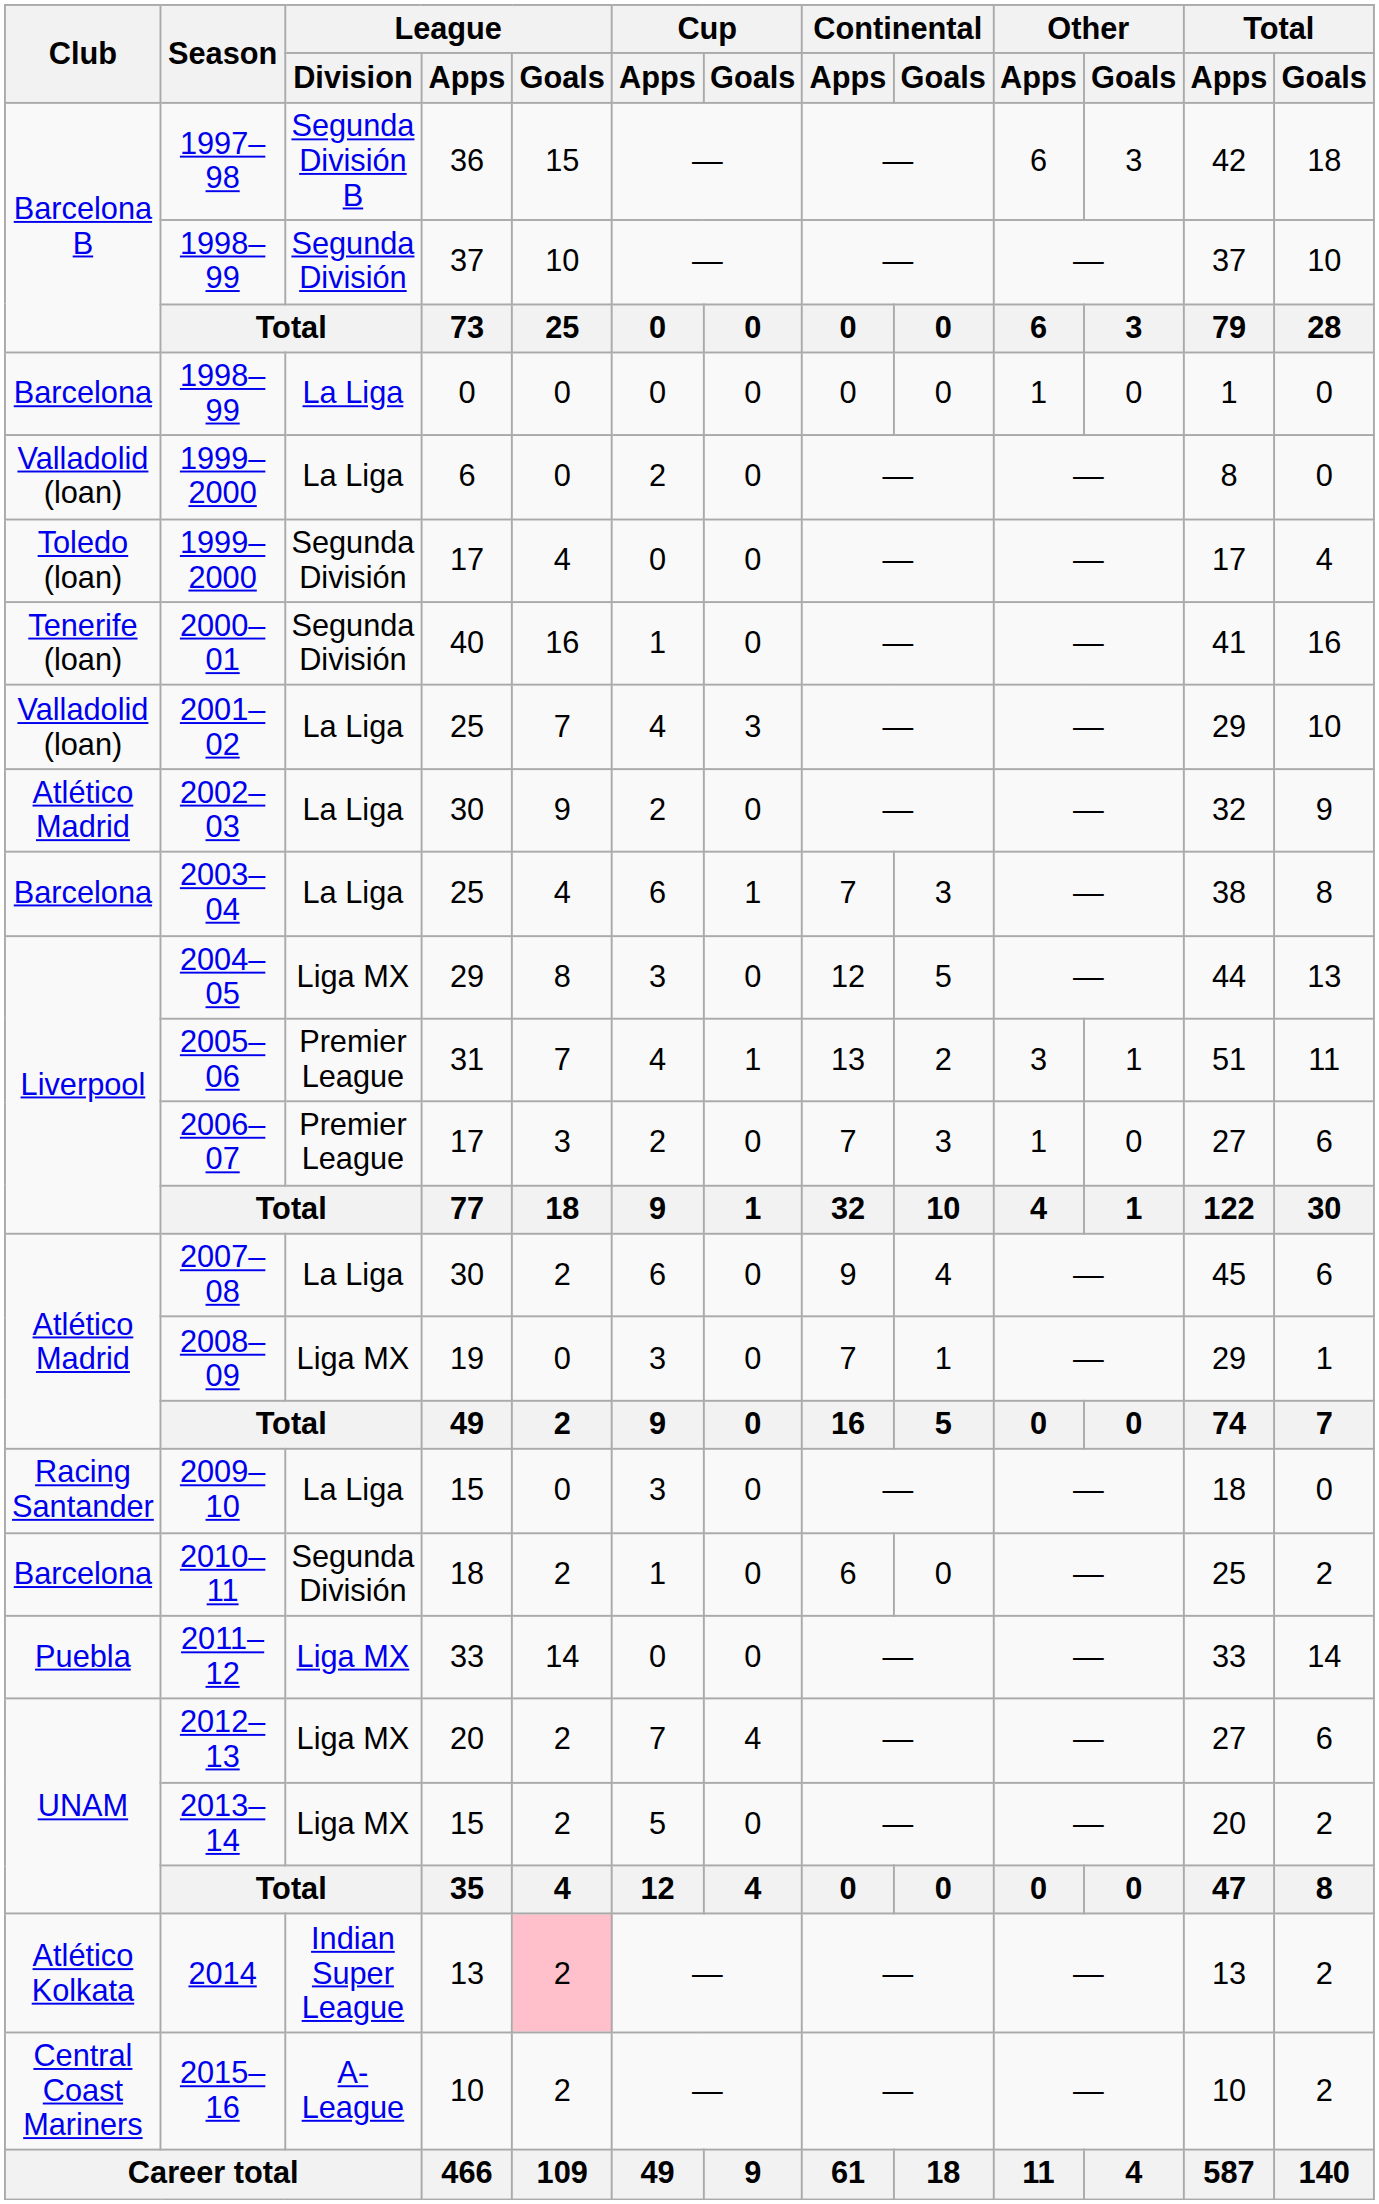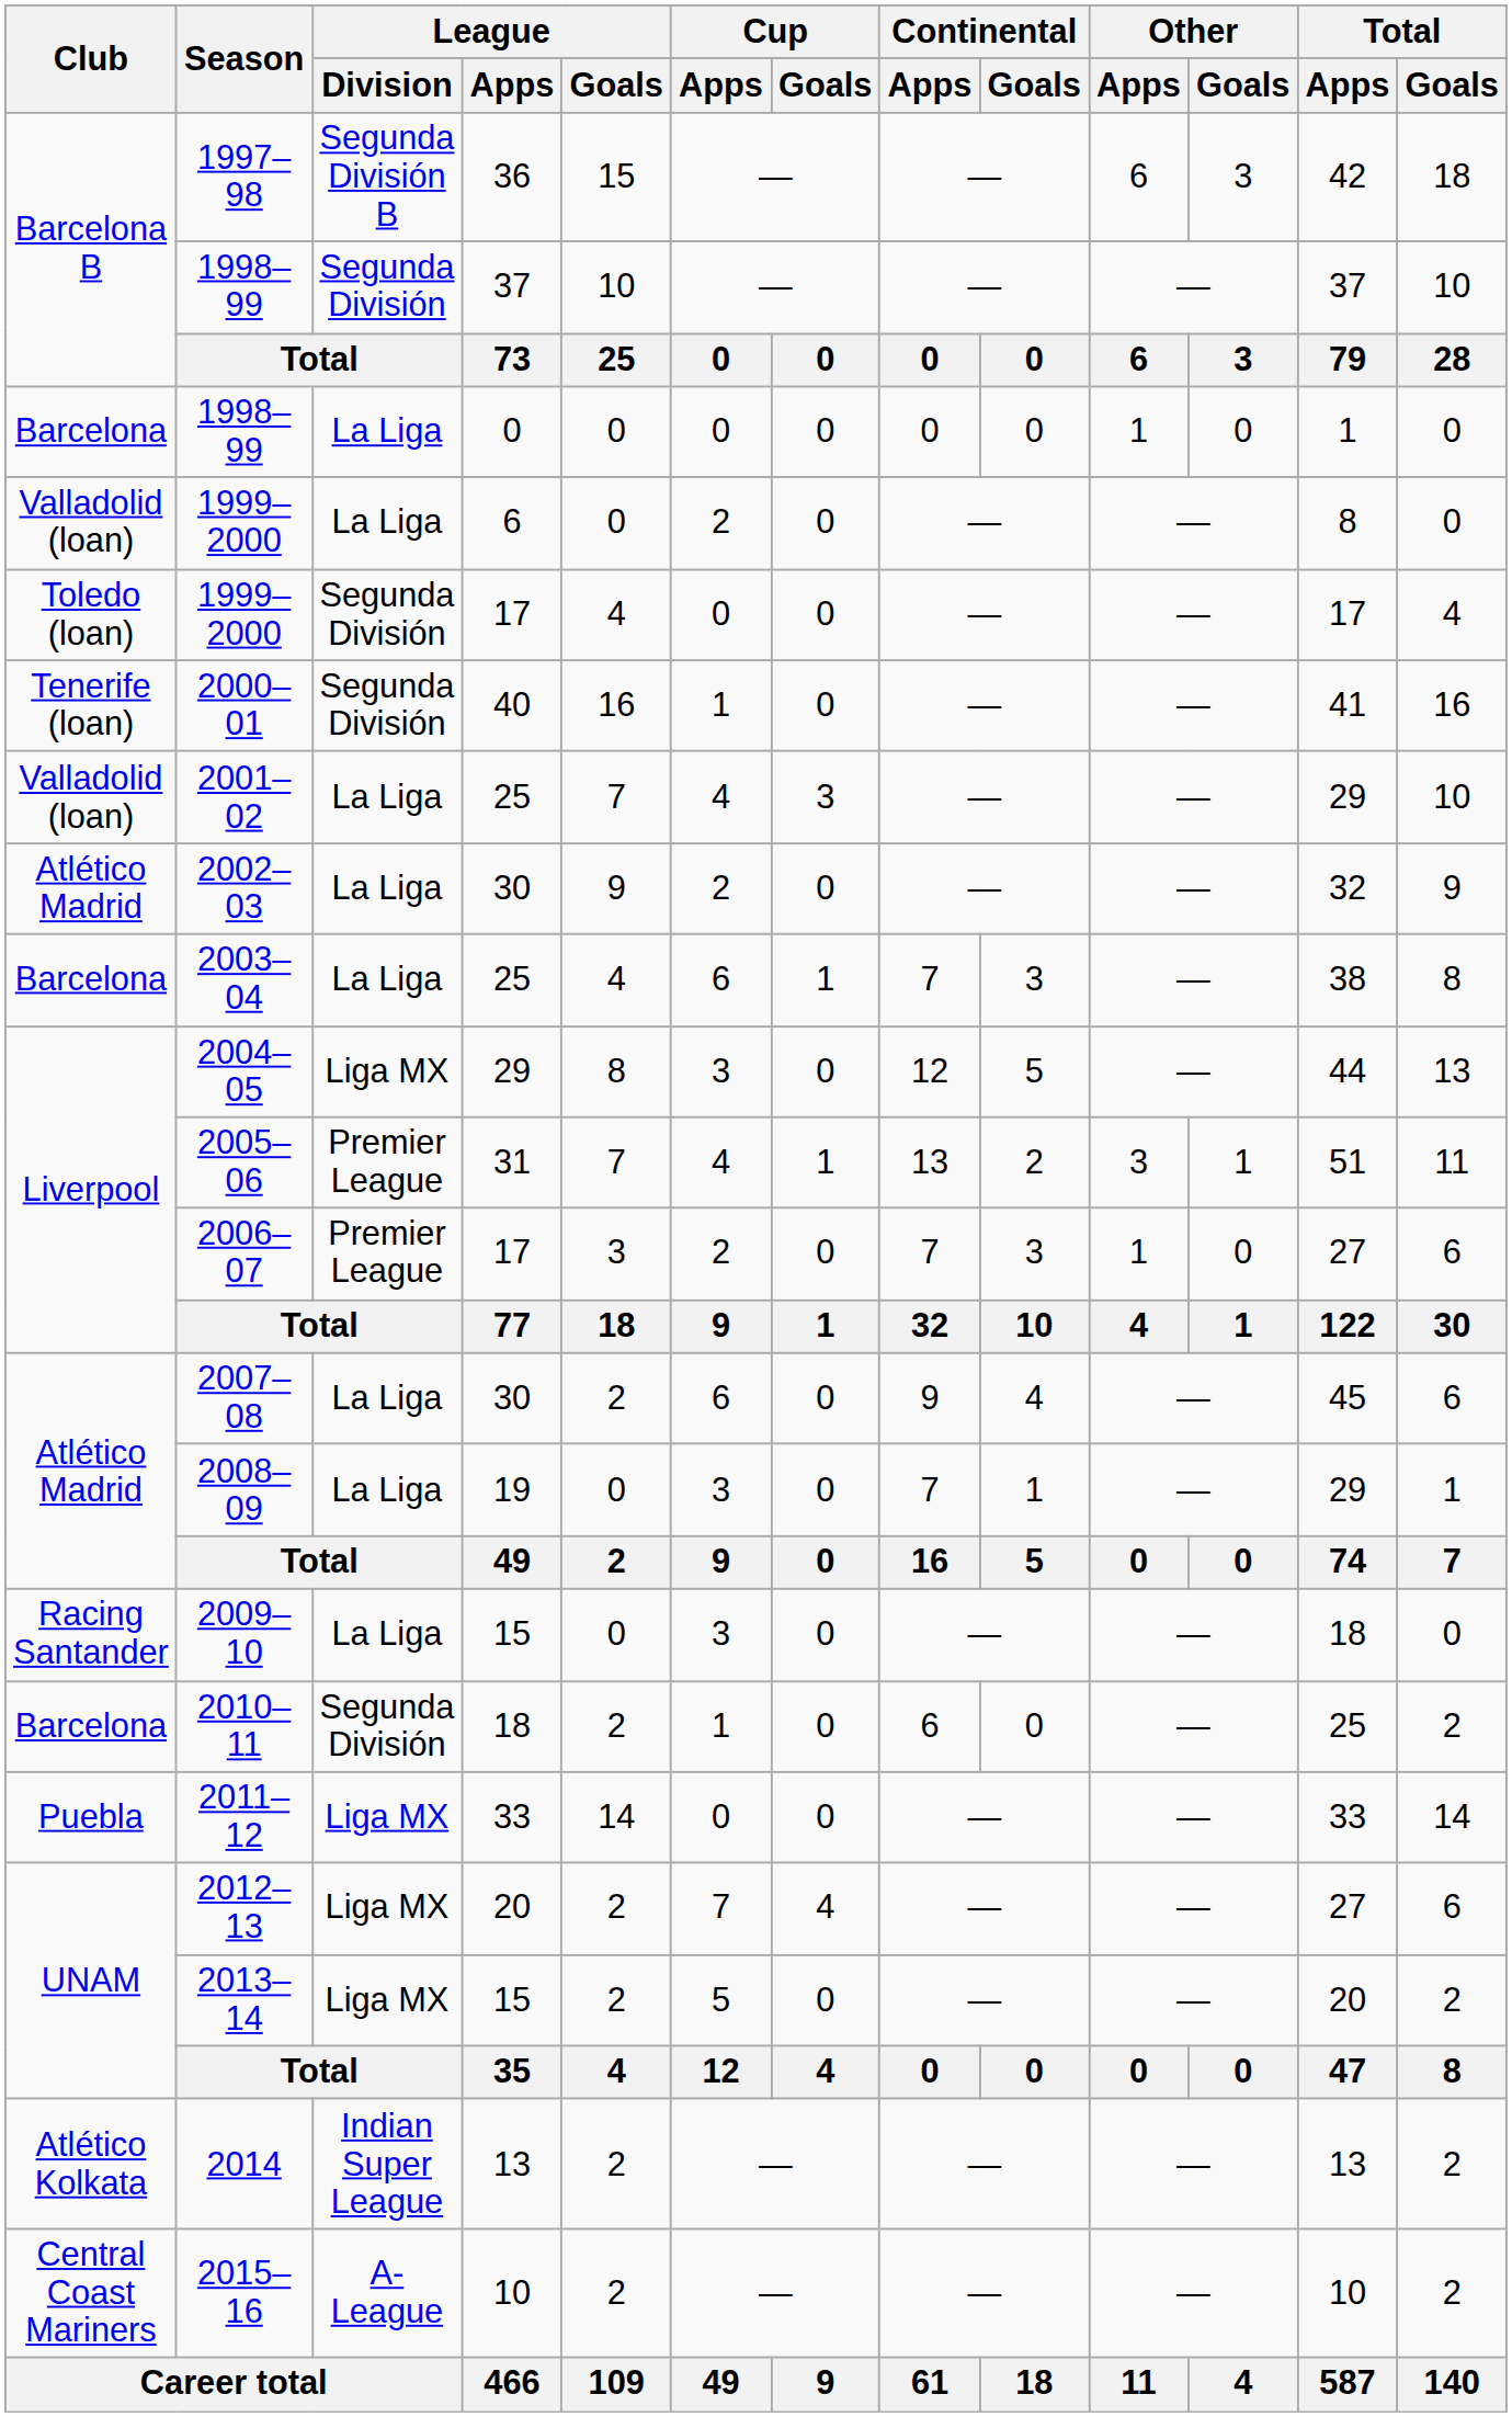2008–09 | League / Division: Liga MX -> La Liga
2014 | League / Goals: pink background -> no background
